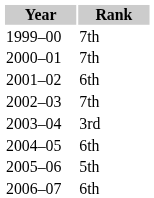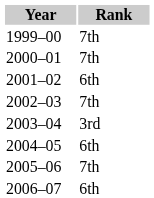2005–06 | Rank: 5th -> 7th
